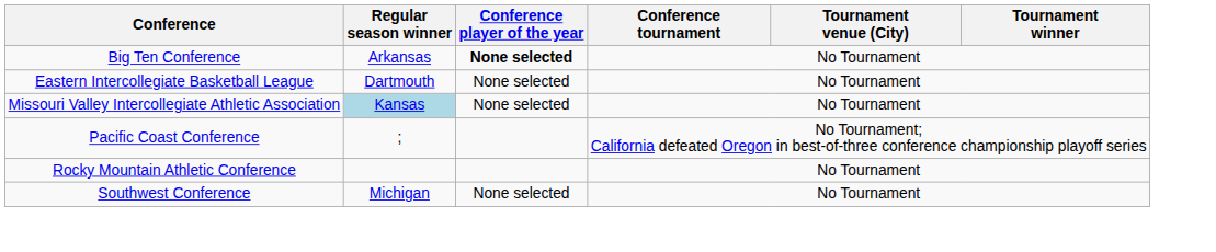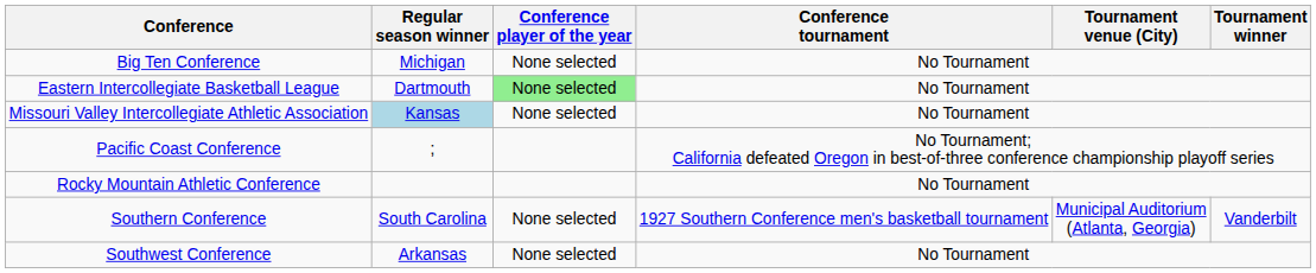Big Ten Conference | Regular season winner: Arkansas -> Michigan
Big Ten Conference | Conference player of the year: bold -> normal
Eastern Intercollegiate Basketball League | Conference player of the year: no background -> lightgreen background
+ row: Southern Conference | South Carolina | None selected | 1927 Southern Conference men's basketball tournament | Municipal Auditorium (Atlanta, Georgia) | Vanderbilt
Southwest Conference | Regular season winner: Michigan -> Arkansas
